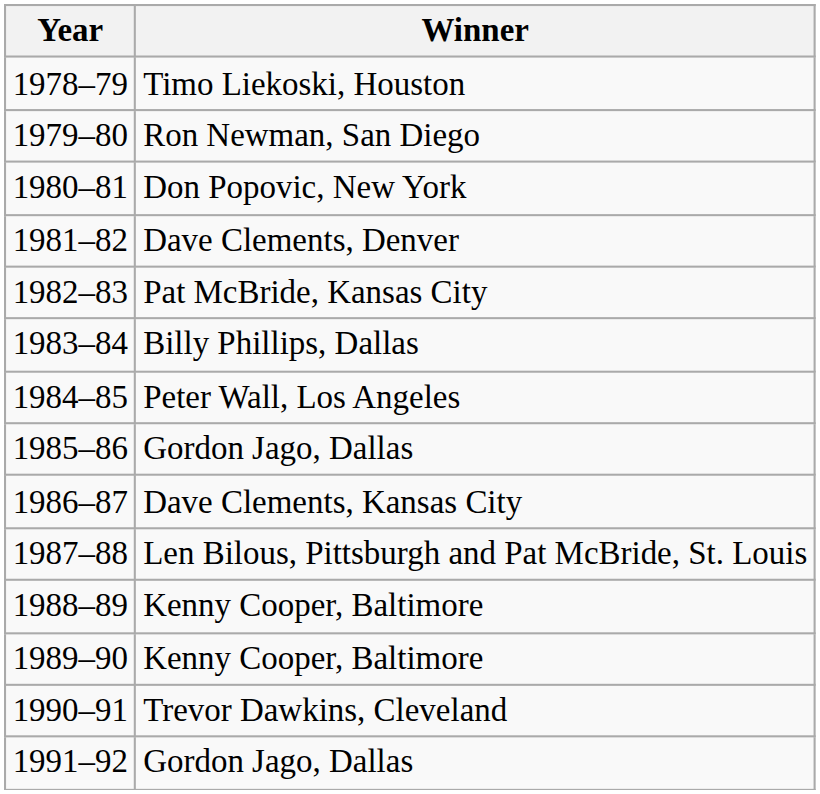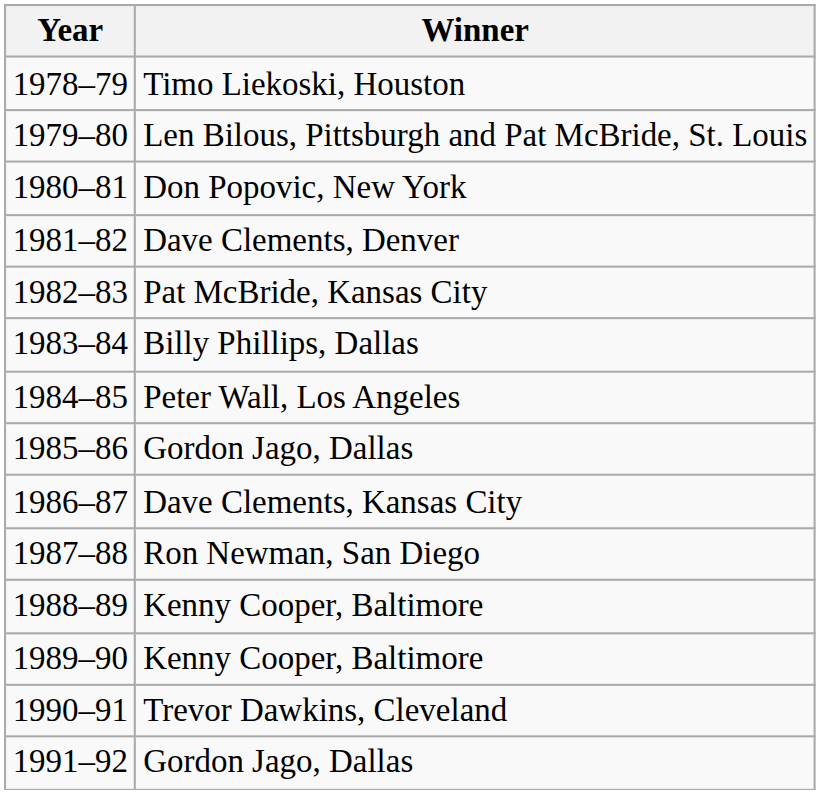1979–80 | Winner: Ron Newman, San Diego -> Len Bilous, Pittsburgh and Pat McBride, St. Louis
1987–88 | Winner: Len Bilous, Pittsburgh and Pat McBride, St. Louis -> Ron Newman, San Diego
